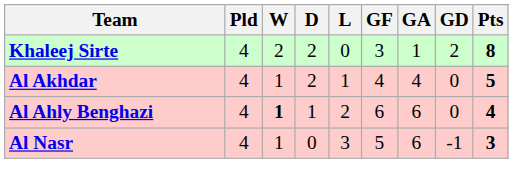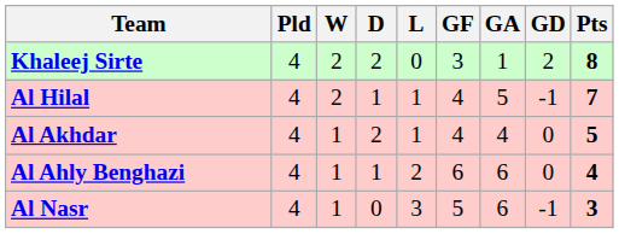+ row: Al Hilal | 4 | 2 | 1 | 1 | 4 | 5 | -1 | 7
Al Ahly Benghazi | W: bold -> normal
